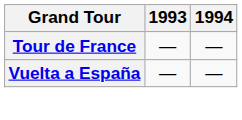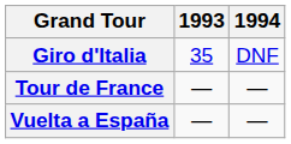+ row: Giro d'Italia | 35 | DNF
